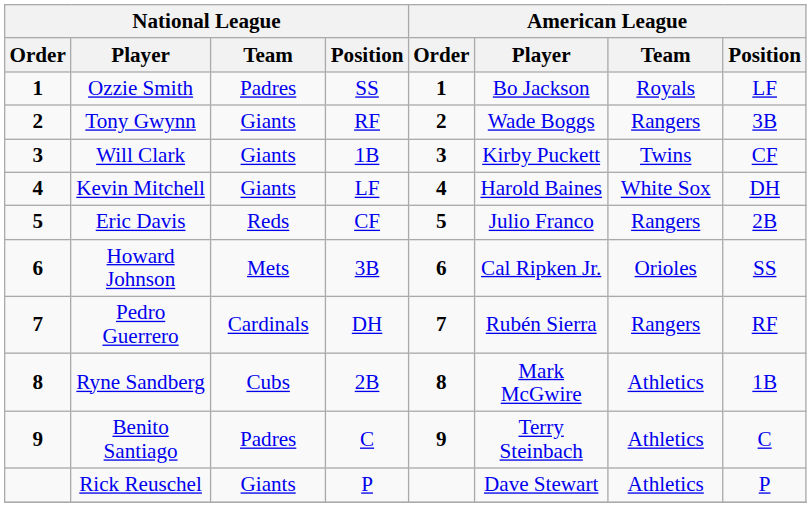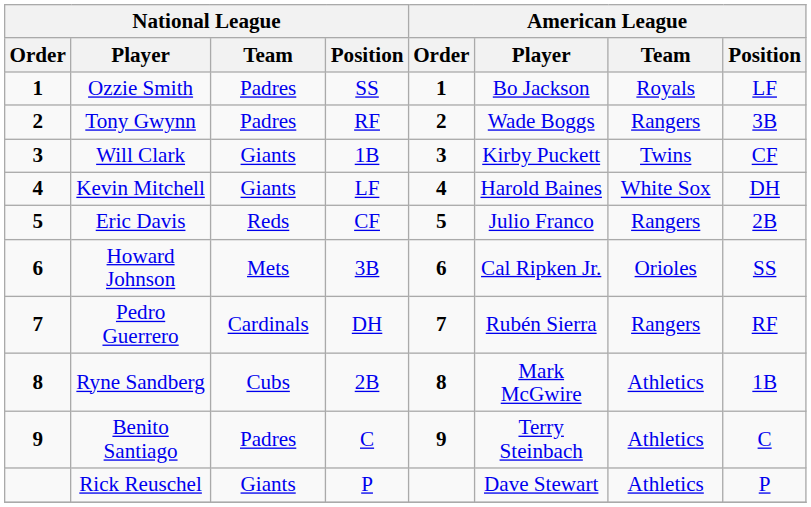Tony Gwynn | National League / Team: Giants -> Padres
